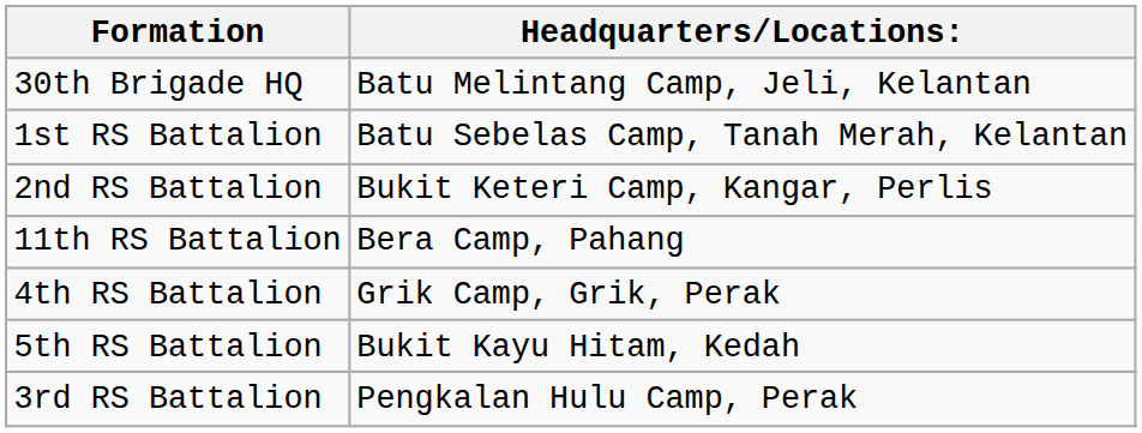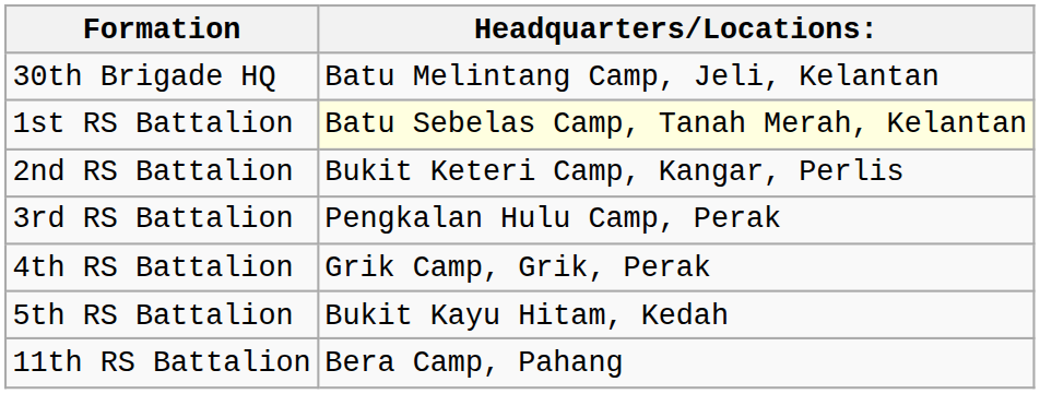1st RS Battalion | Headquarters/Locations:: no background -> lightyellow background
rows swapped: 3rd RS Battalion <-> 11th RS Battalion
